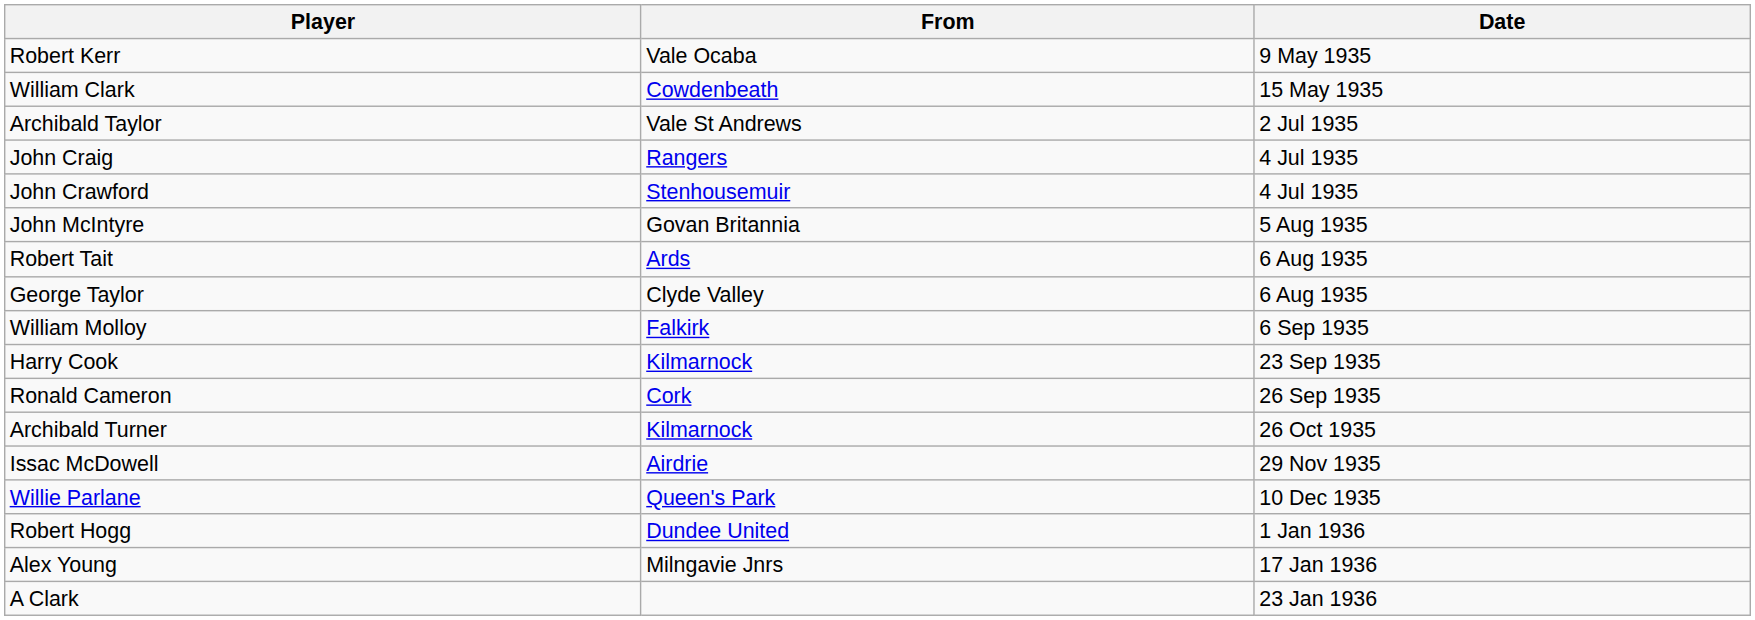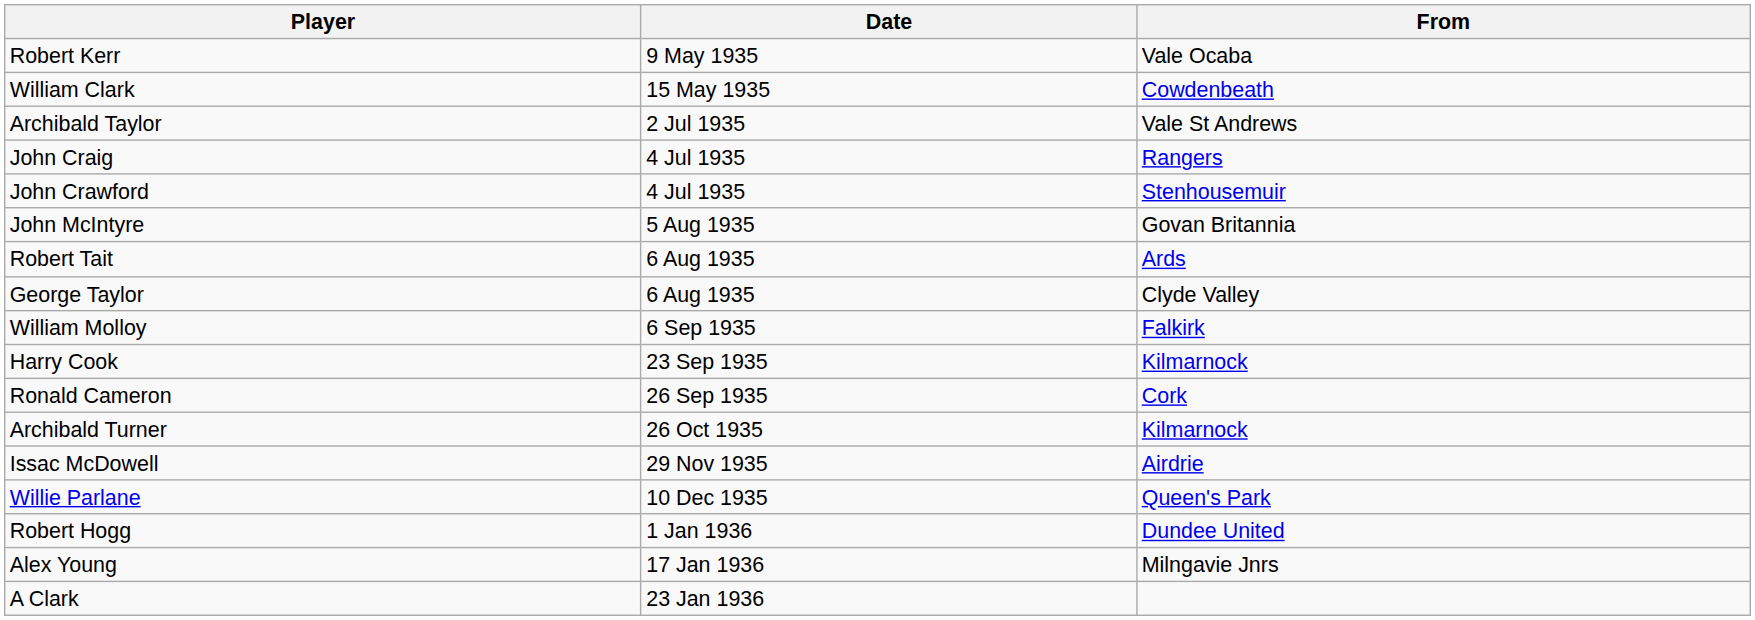columns swapped: From <-> Date
